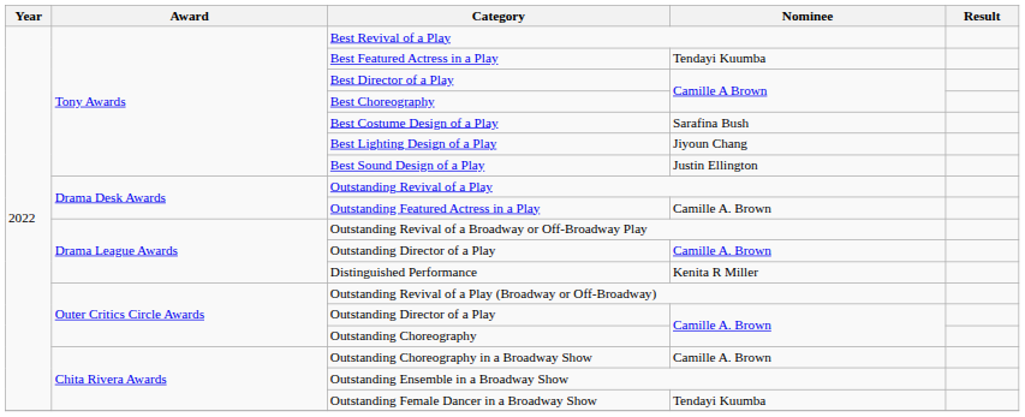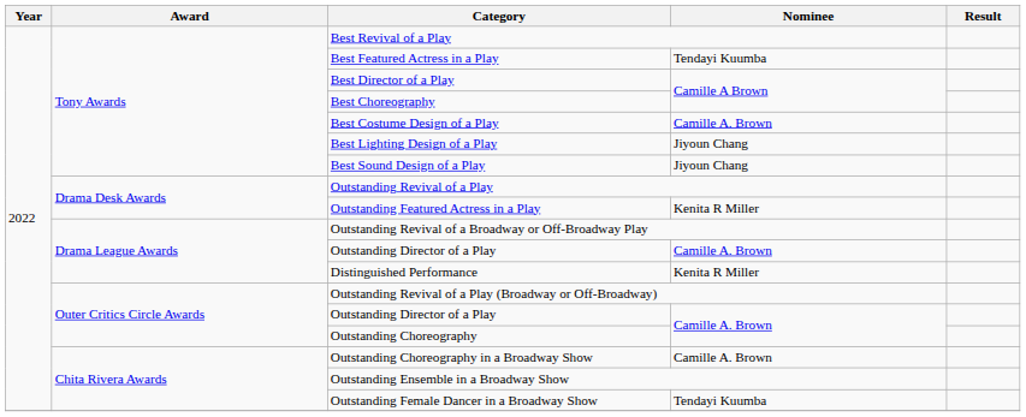Best Costume Design of a Play | Nominee: Sarafina Bush -> Camille A. Brown
Best Sound Design of a Play | Nominee: Justin Ellington -> Jiyoun Chang
Outstanding Featured Actress in a Play | Nominee: Camille A. Brown -> Kenita R Miller
